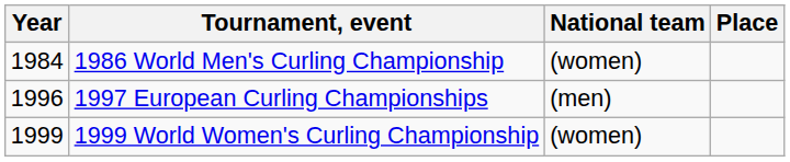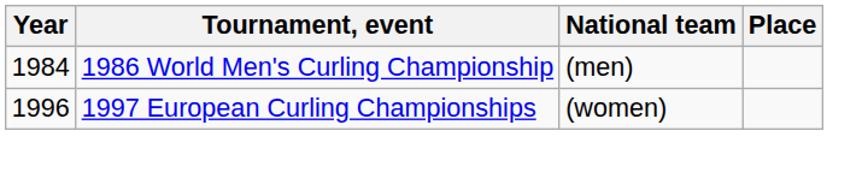1986 World Men's Curling Championship | National team: (women) -> (men)
1997 European Curling Championships | National team: (men) -> (women)
- row: 1999 | 1999 World Women's Curling Championship | (women)
